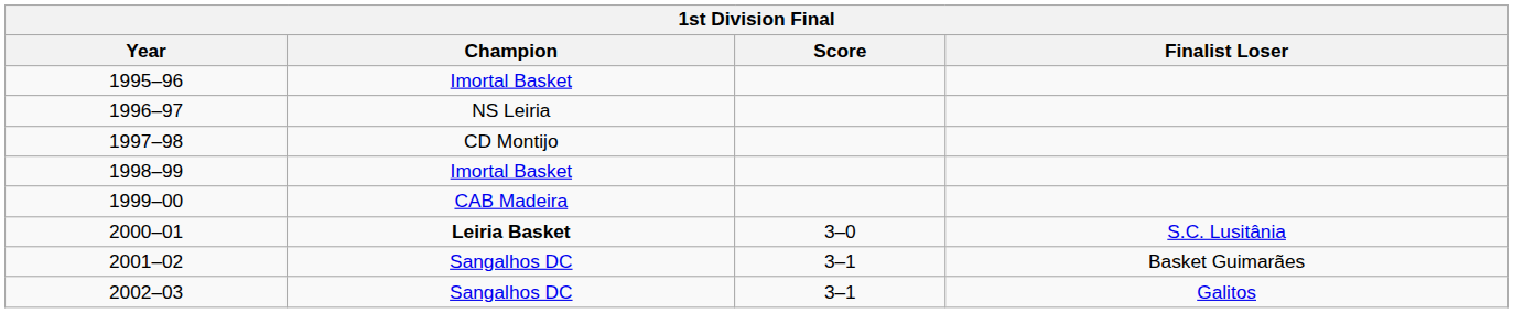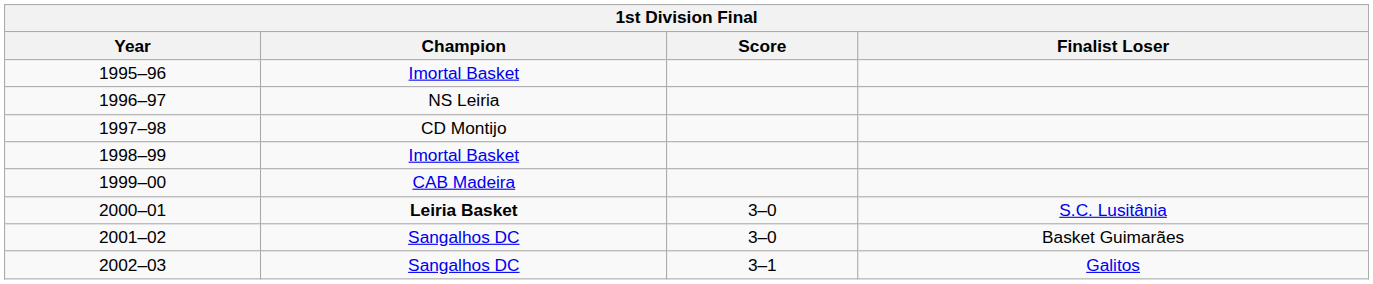2001–02 | Score: 3–1 -> 3–0
